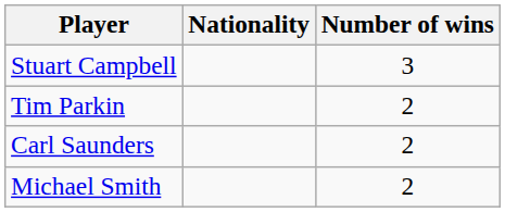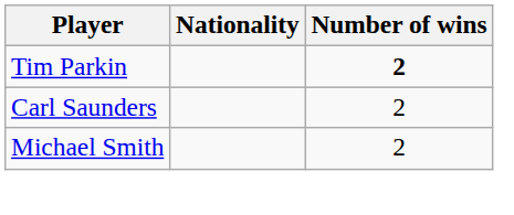- row: Stuart Campbell | 3
Tim Parkin | Number of wins: normal -> bold
